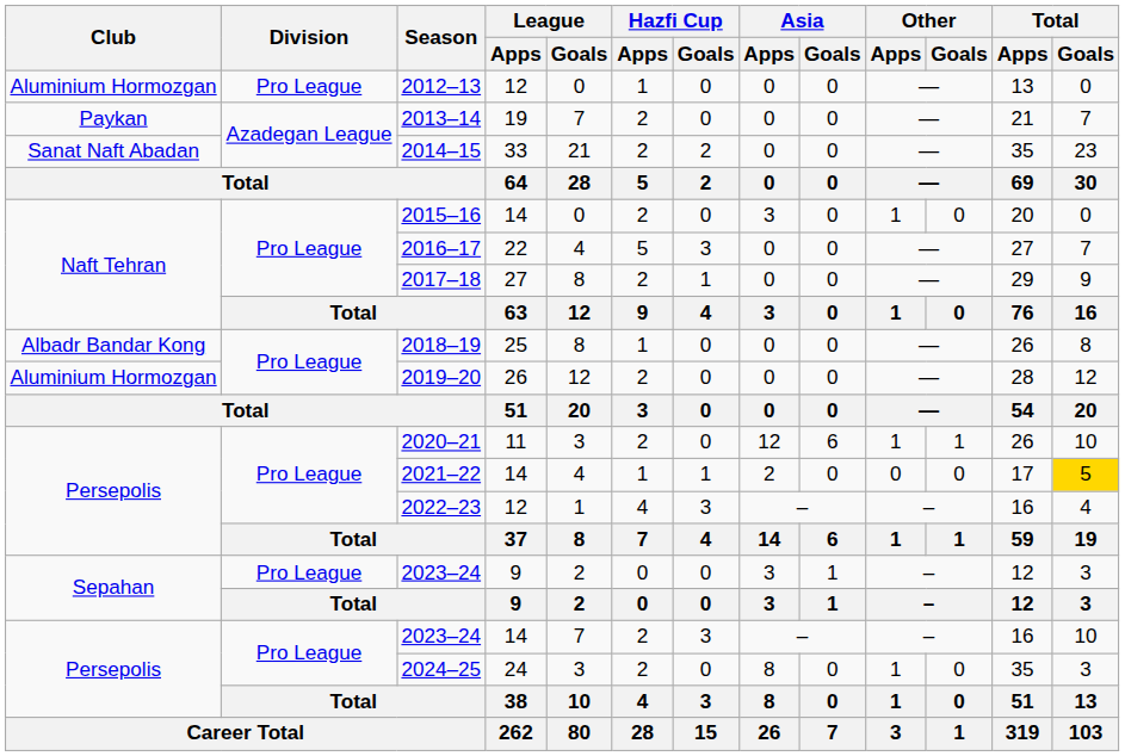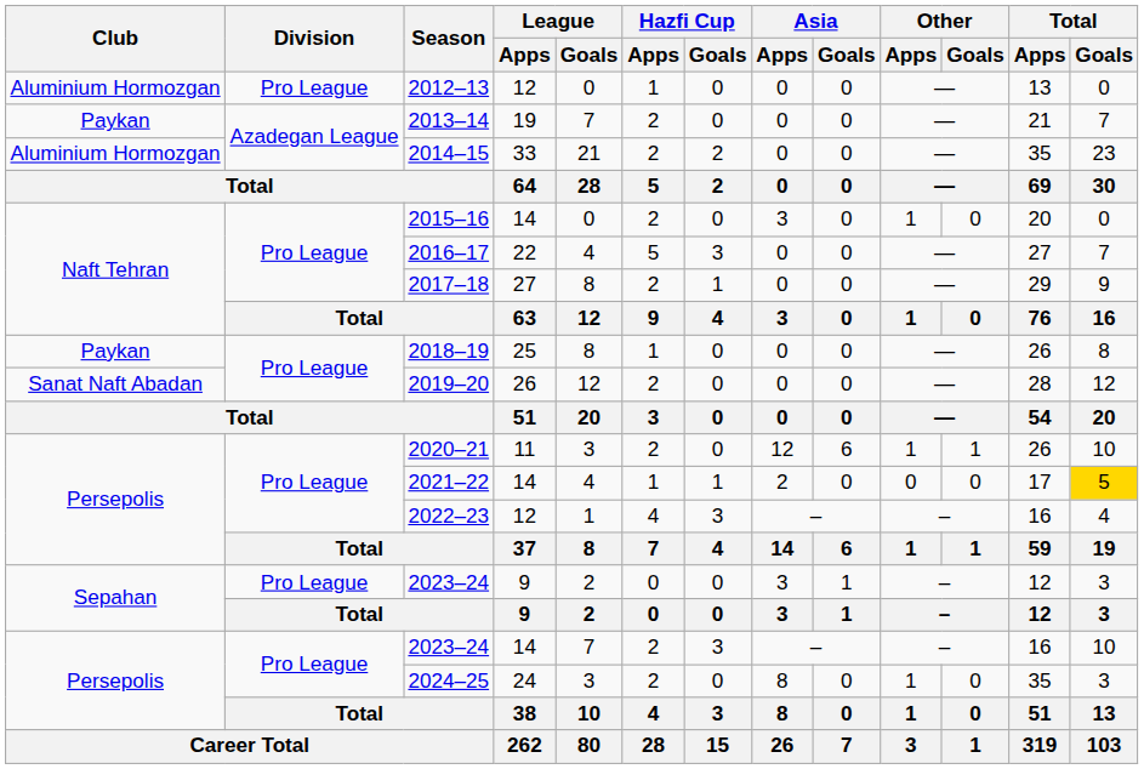2014–15 | Club: Sanat Naft Abadan -> Aluminium Hormozgan
2018–19 | Club: Albadr Bandar Kong -> Paykan
2019–20 | Club: Aluminium Hormozgan -> Sanat Naft Abadan
